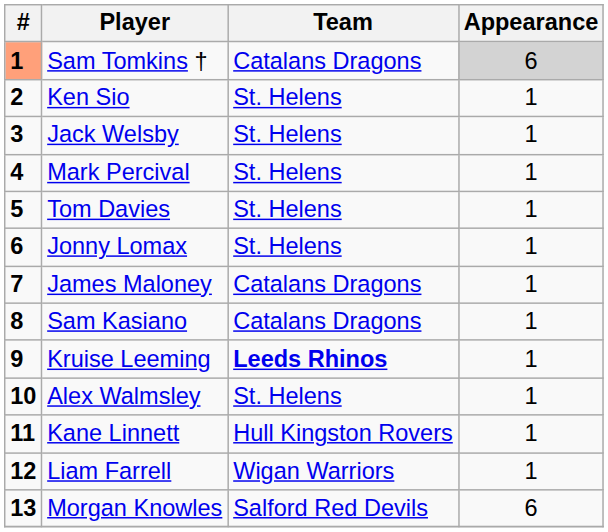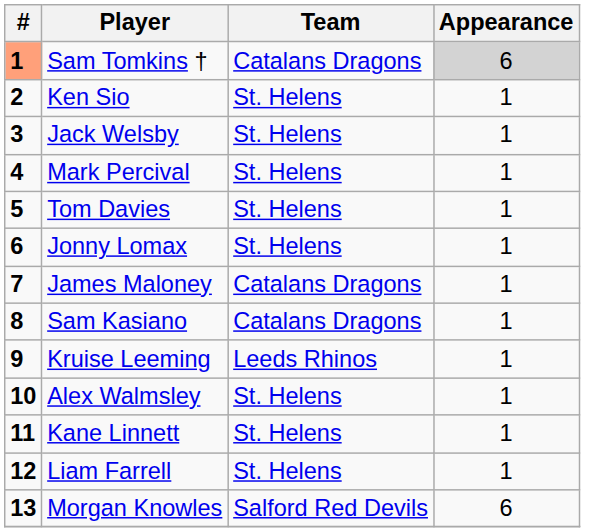Kruise Leeming | Team: bold -> normal
Kane Linnett | Team: Hull Kingston Rovers -> St. Helens
Liam Farrell | Team: Wigan Warriors -> St. Helens
